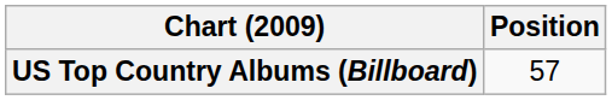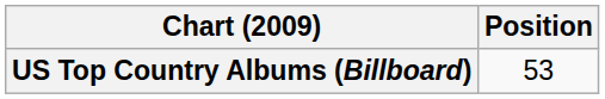US Top Country Albums (Billboard) | Position: 57 -> 53
